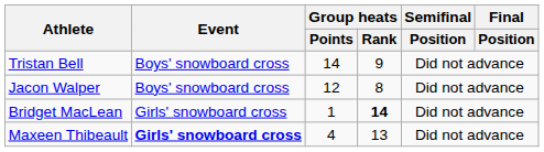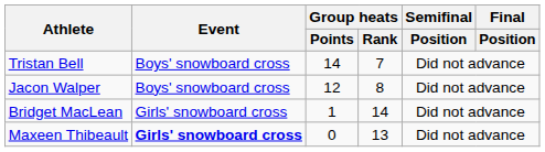Tristan Bell | Group heats / Rank: 9 -> 7
Bridget MacLean | Group heats / Rank: bold -> normal
Maxeen Thibeault | Group heats / Points: 4 -> 0
